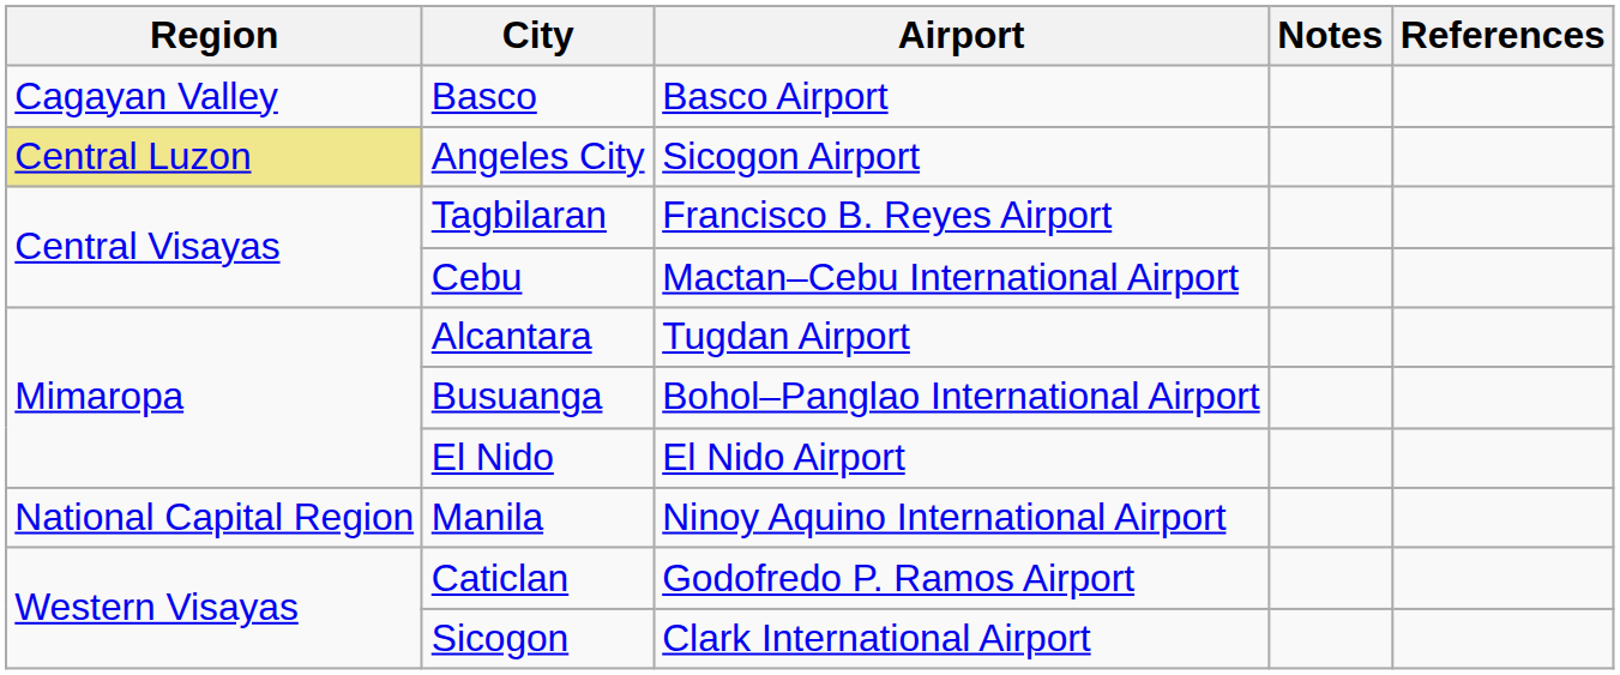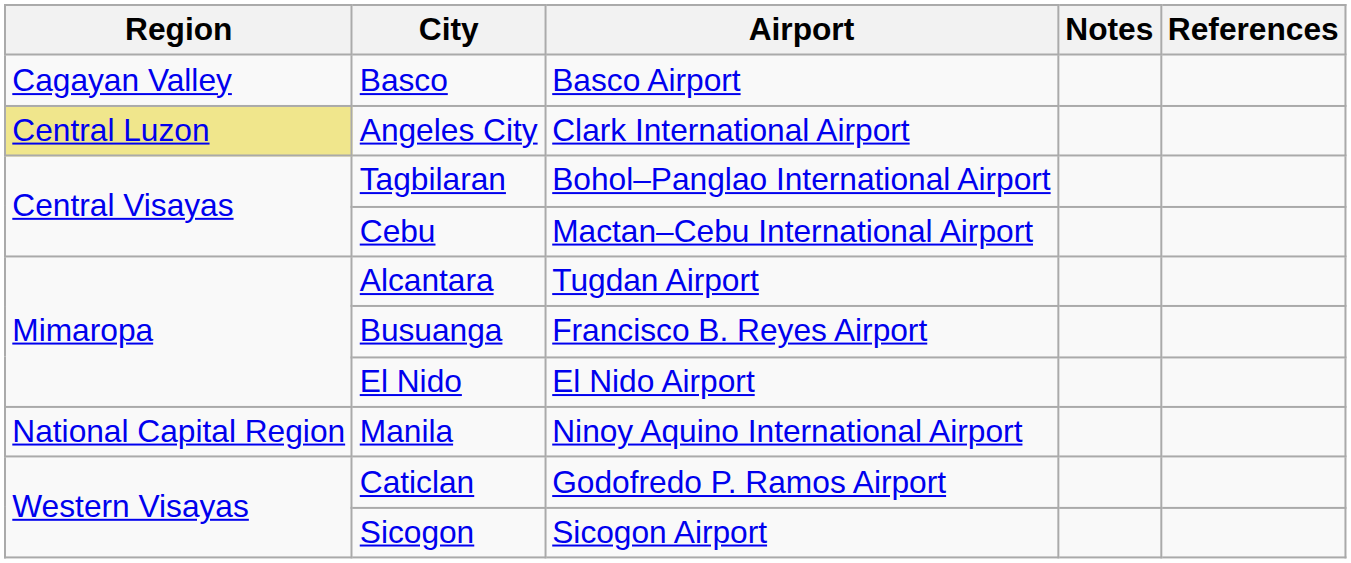Angeles City | Airport: Sicogon Airport -> Clark International Airport
Tagbilaran | Airport: Francisco B. Reyes Airport -> Bohol–Panglao International Airport
Busuanga | Airport: Bohol–Panglao International Airport -> Francisco B. Reyes Airport
Sicogon | Airport: Clark International Airport -> Sicogon Airport
